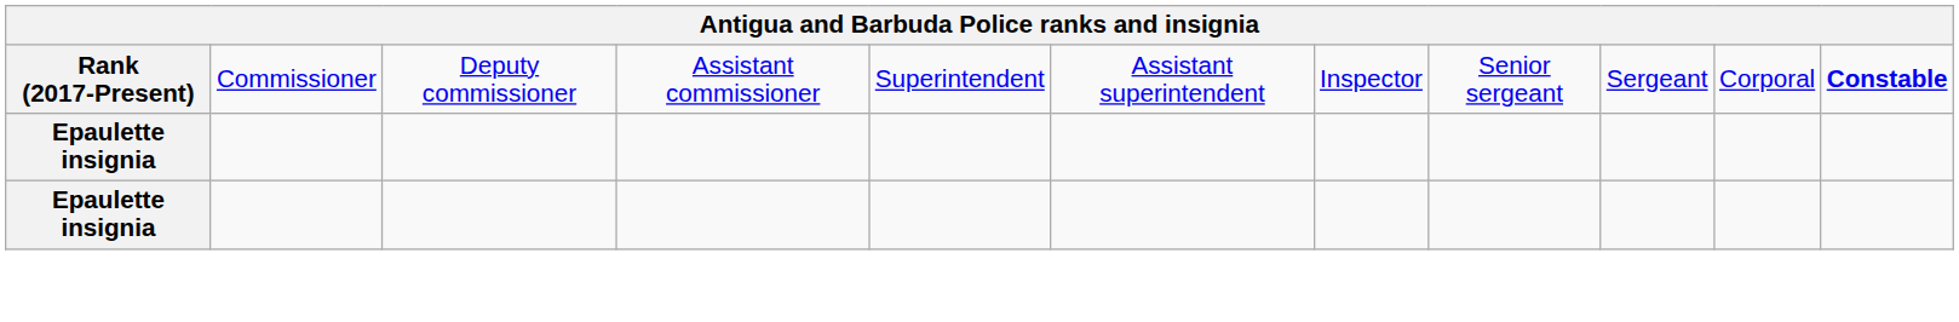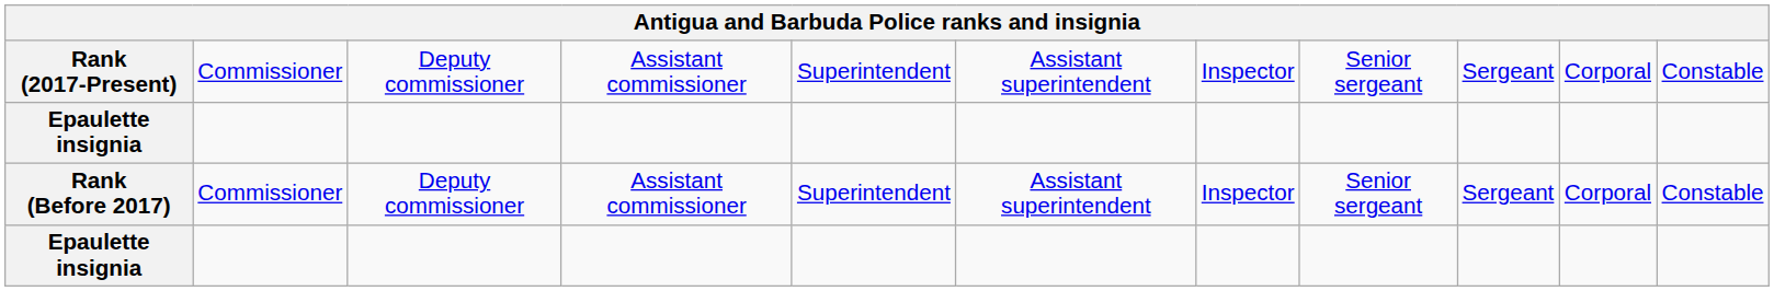Rank (2017-Present) | column 11: bold -> normal
+ row: Rank (Before 2017) | Commissioner | Deputy commissioner | Assistant commissioner | Superintendent | Assistant superintendent | Inspector | Senior sergeant | Sergeant | Corporal | Constable
